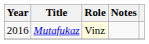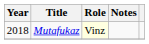Mutafukaz | Year: 2016 -> 2018
